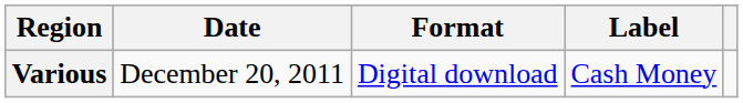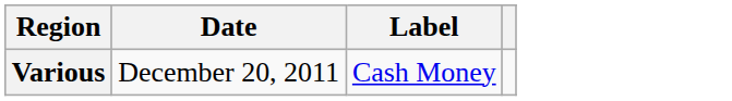- column: Format | Digital download
